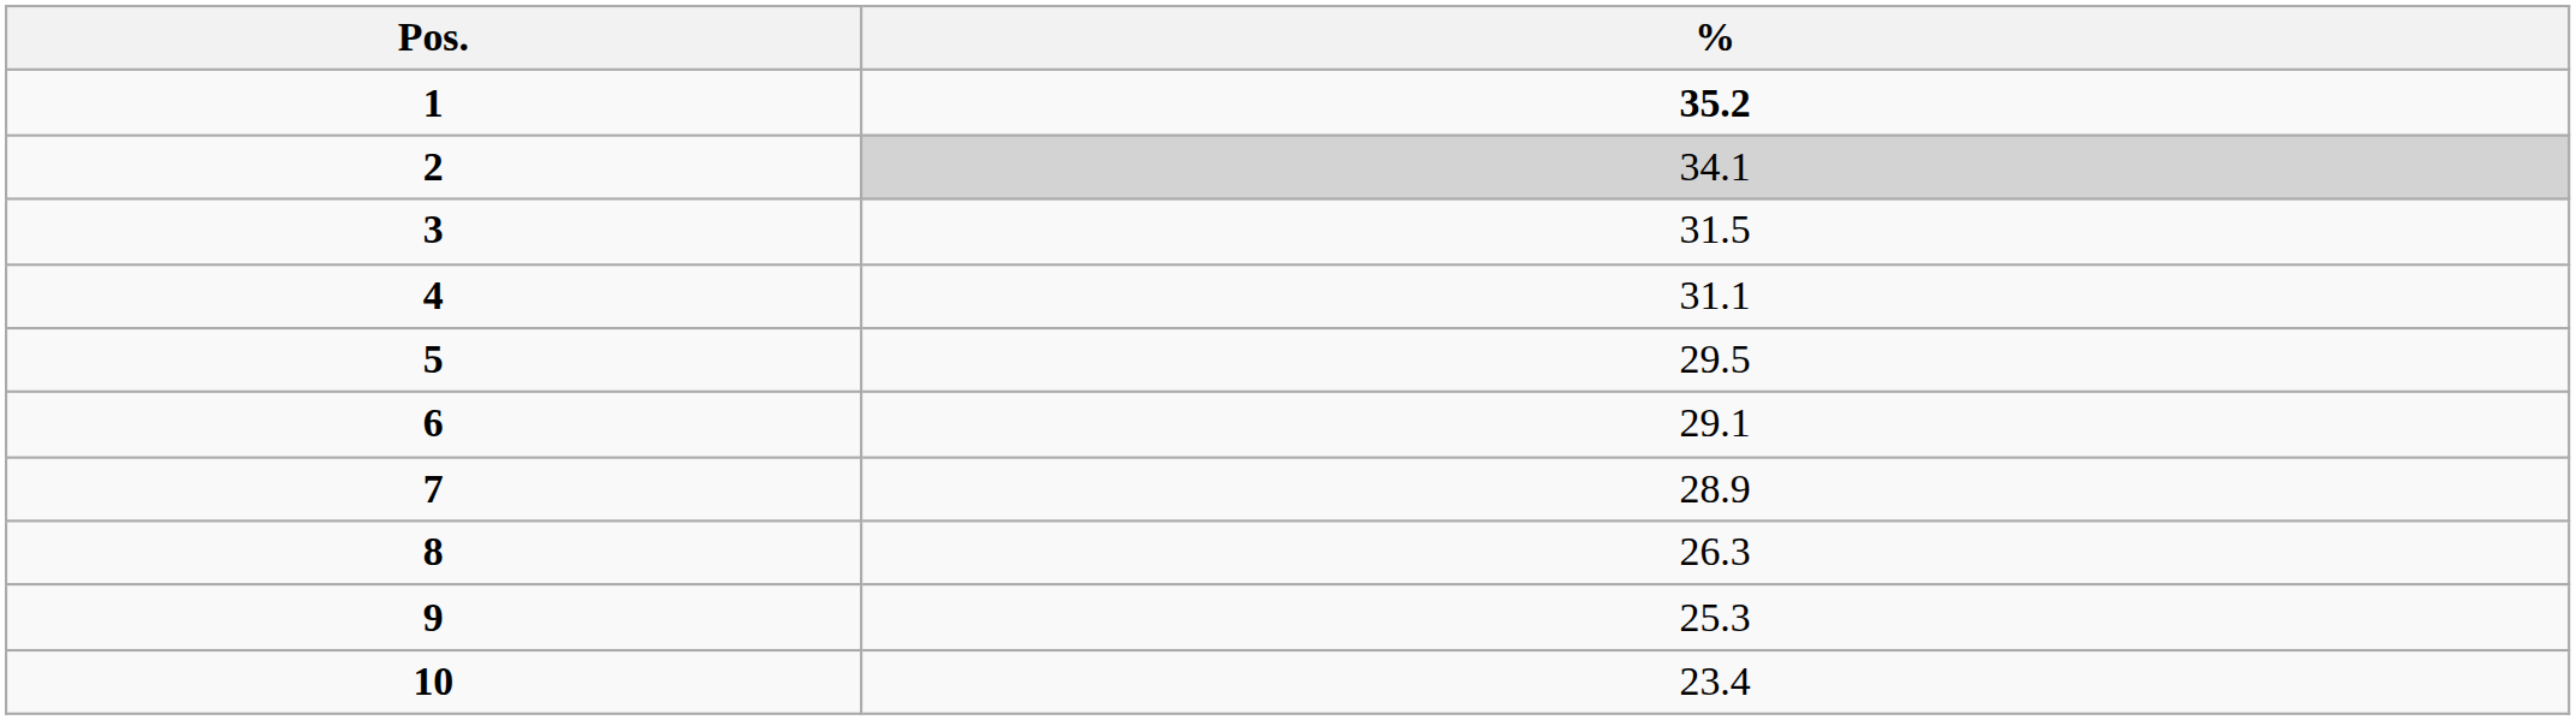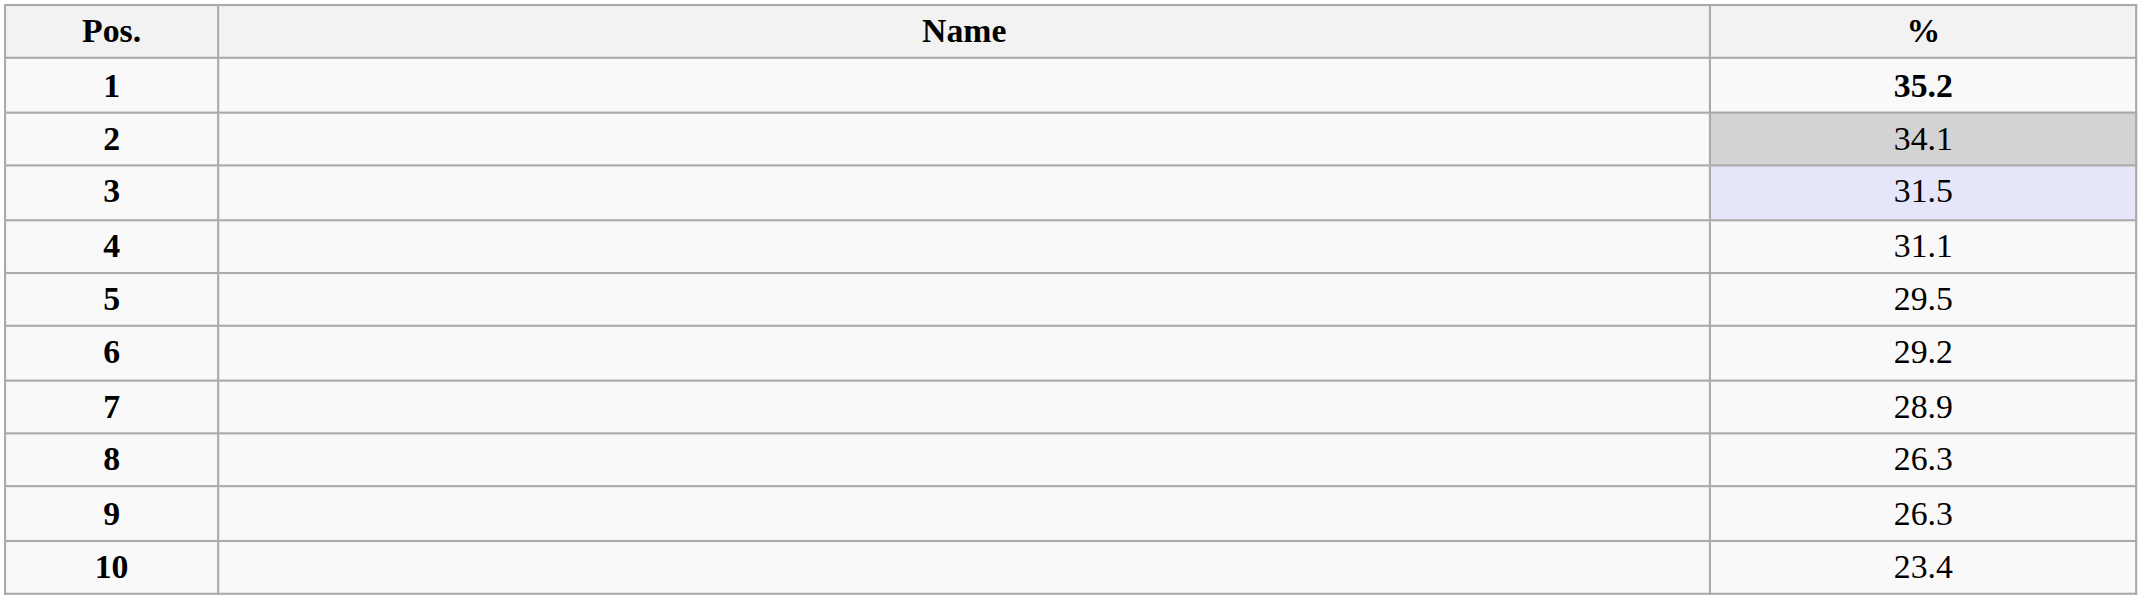+ column: Name
3 | %: no background -> lavender background
6 | %: 29.1 -> 29.2
9 | %: 25.3 -> 26.3
